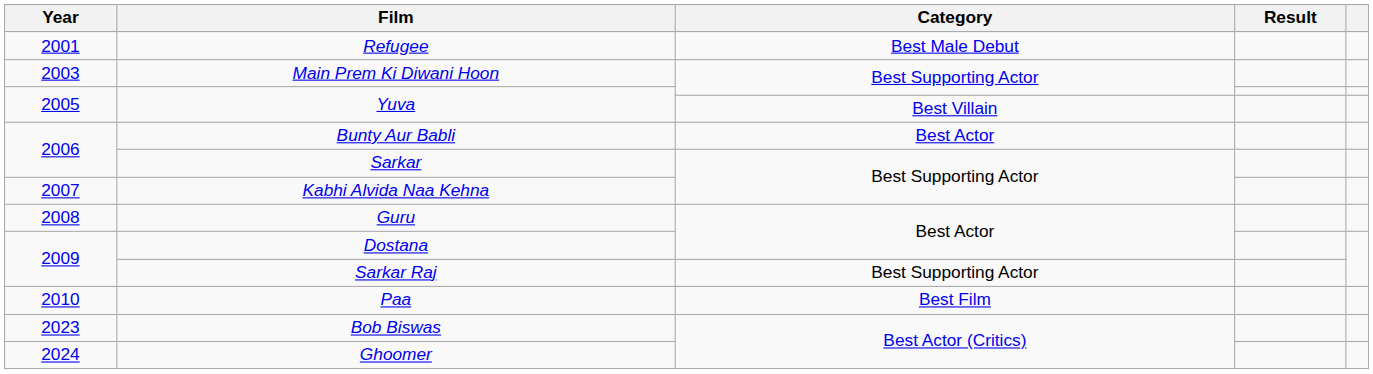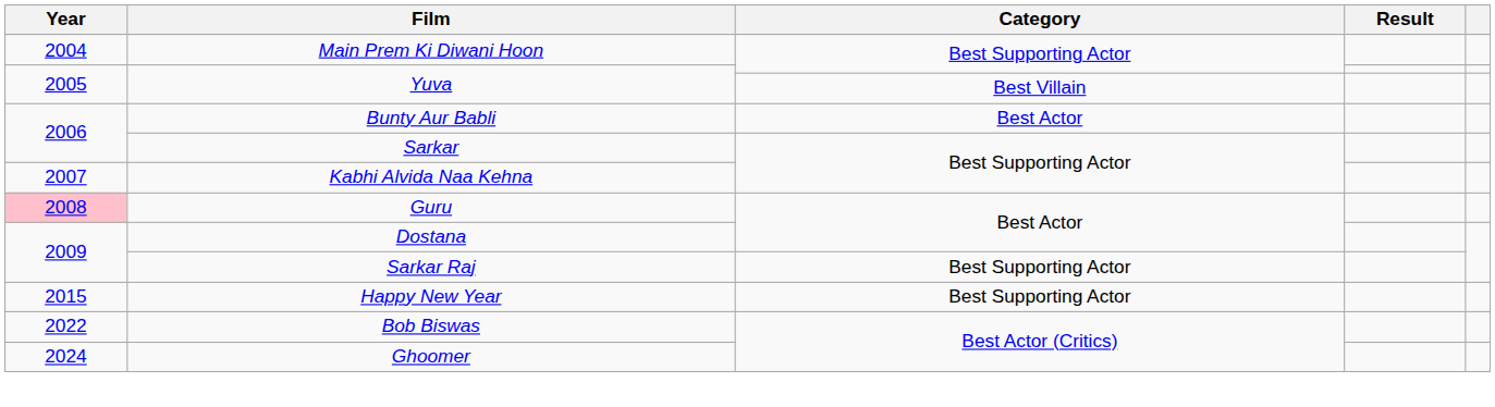- row: 2001 | Refugee | Best Male Debut
Main Prem Ki Diwani Hoon | Year: 2003 -> 2004
Guru | Year: no background -> pink background
- row: 2010 | Paa | Best Film
+ row: 2015 | Happy New Year | Best Supporting Actor
Bob Biswas | Year: 2023 -> 2022
